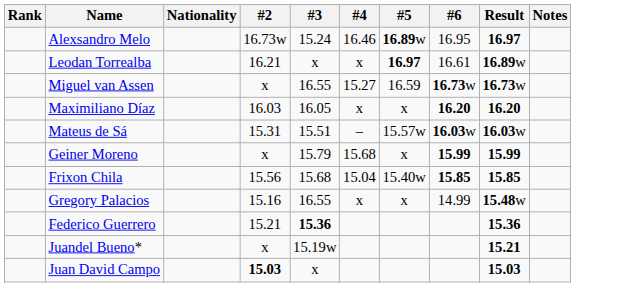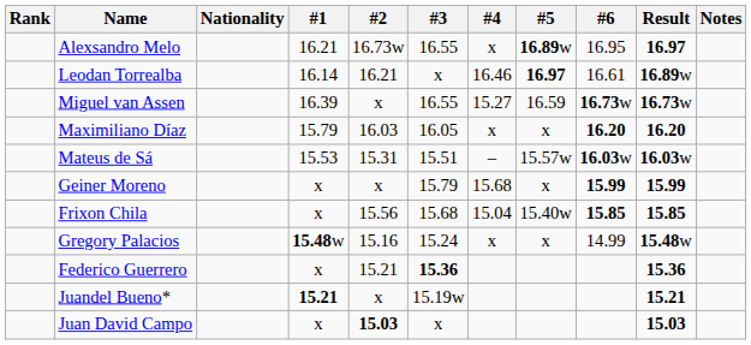+ column: #1 | 16.21 | 16.14 | 16.39 | 15.79 | 15.53 | x | x | 15.48w | x | 15.21 | x
Alexsandro Melo | #3: 15.24 -> 16.55
Alexsandro Melo | #4: 16.46 -> x
Leodan Torrealba | #4: x -> 16.46
Gregory Palacios | #3: 16.55 -> 15.24
